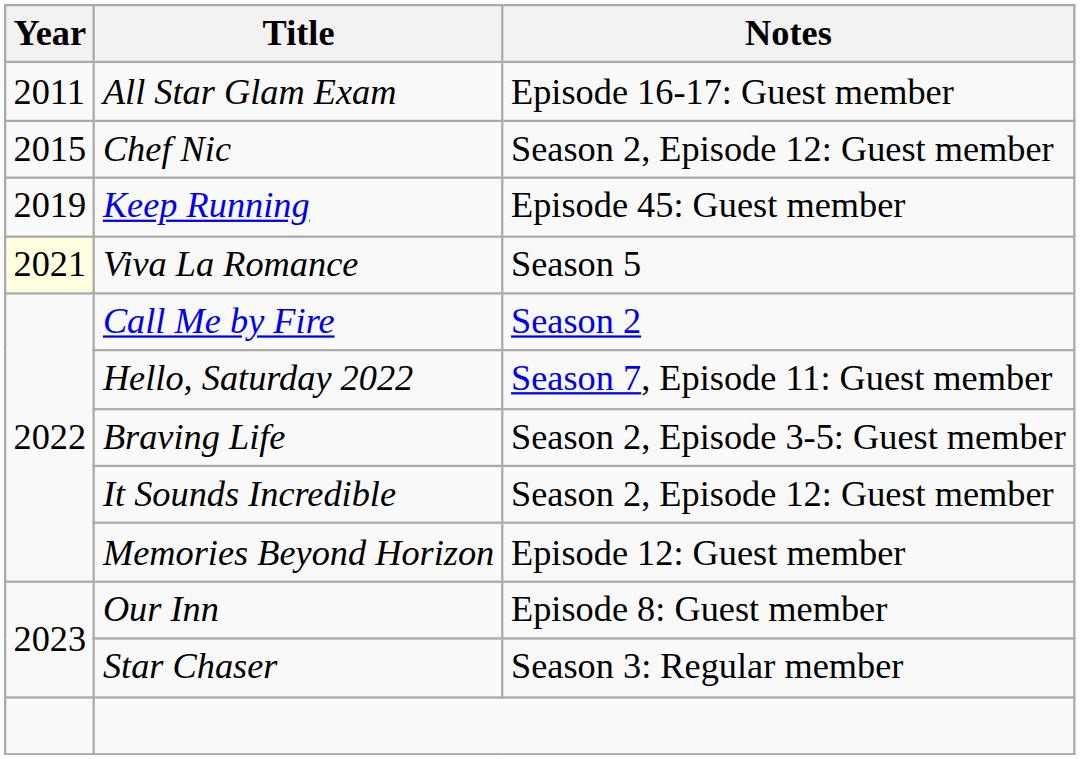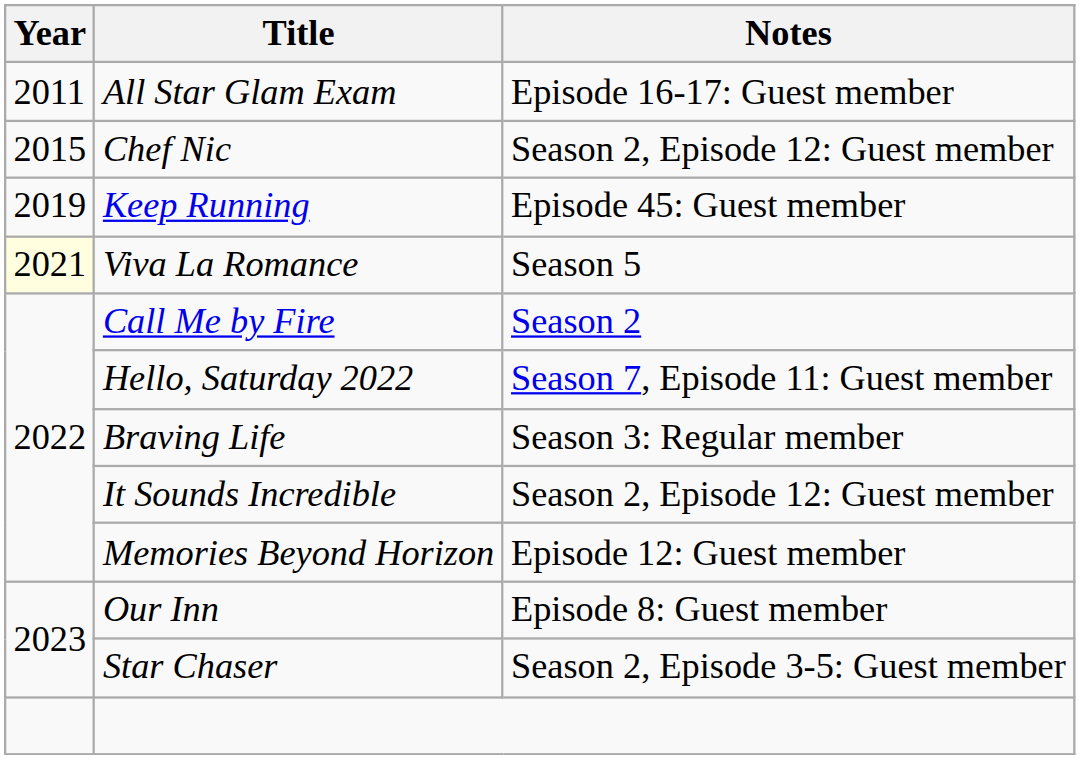Braving Life | Notes: Season 2, Episode 3-5: Guest member -> Season 3: Regular member
Star Chaser | Notes: Season 3: Regular member -> Season 2, Episode 3-5: Guest member
